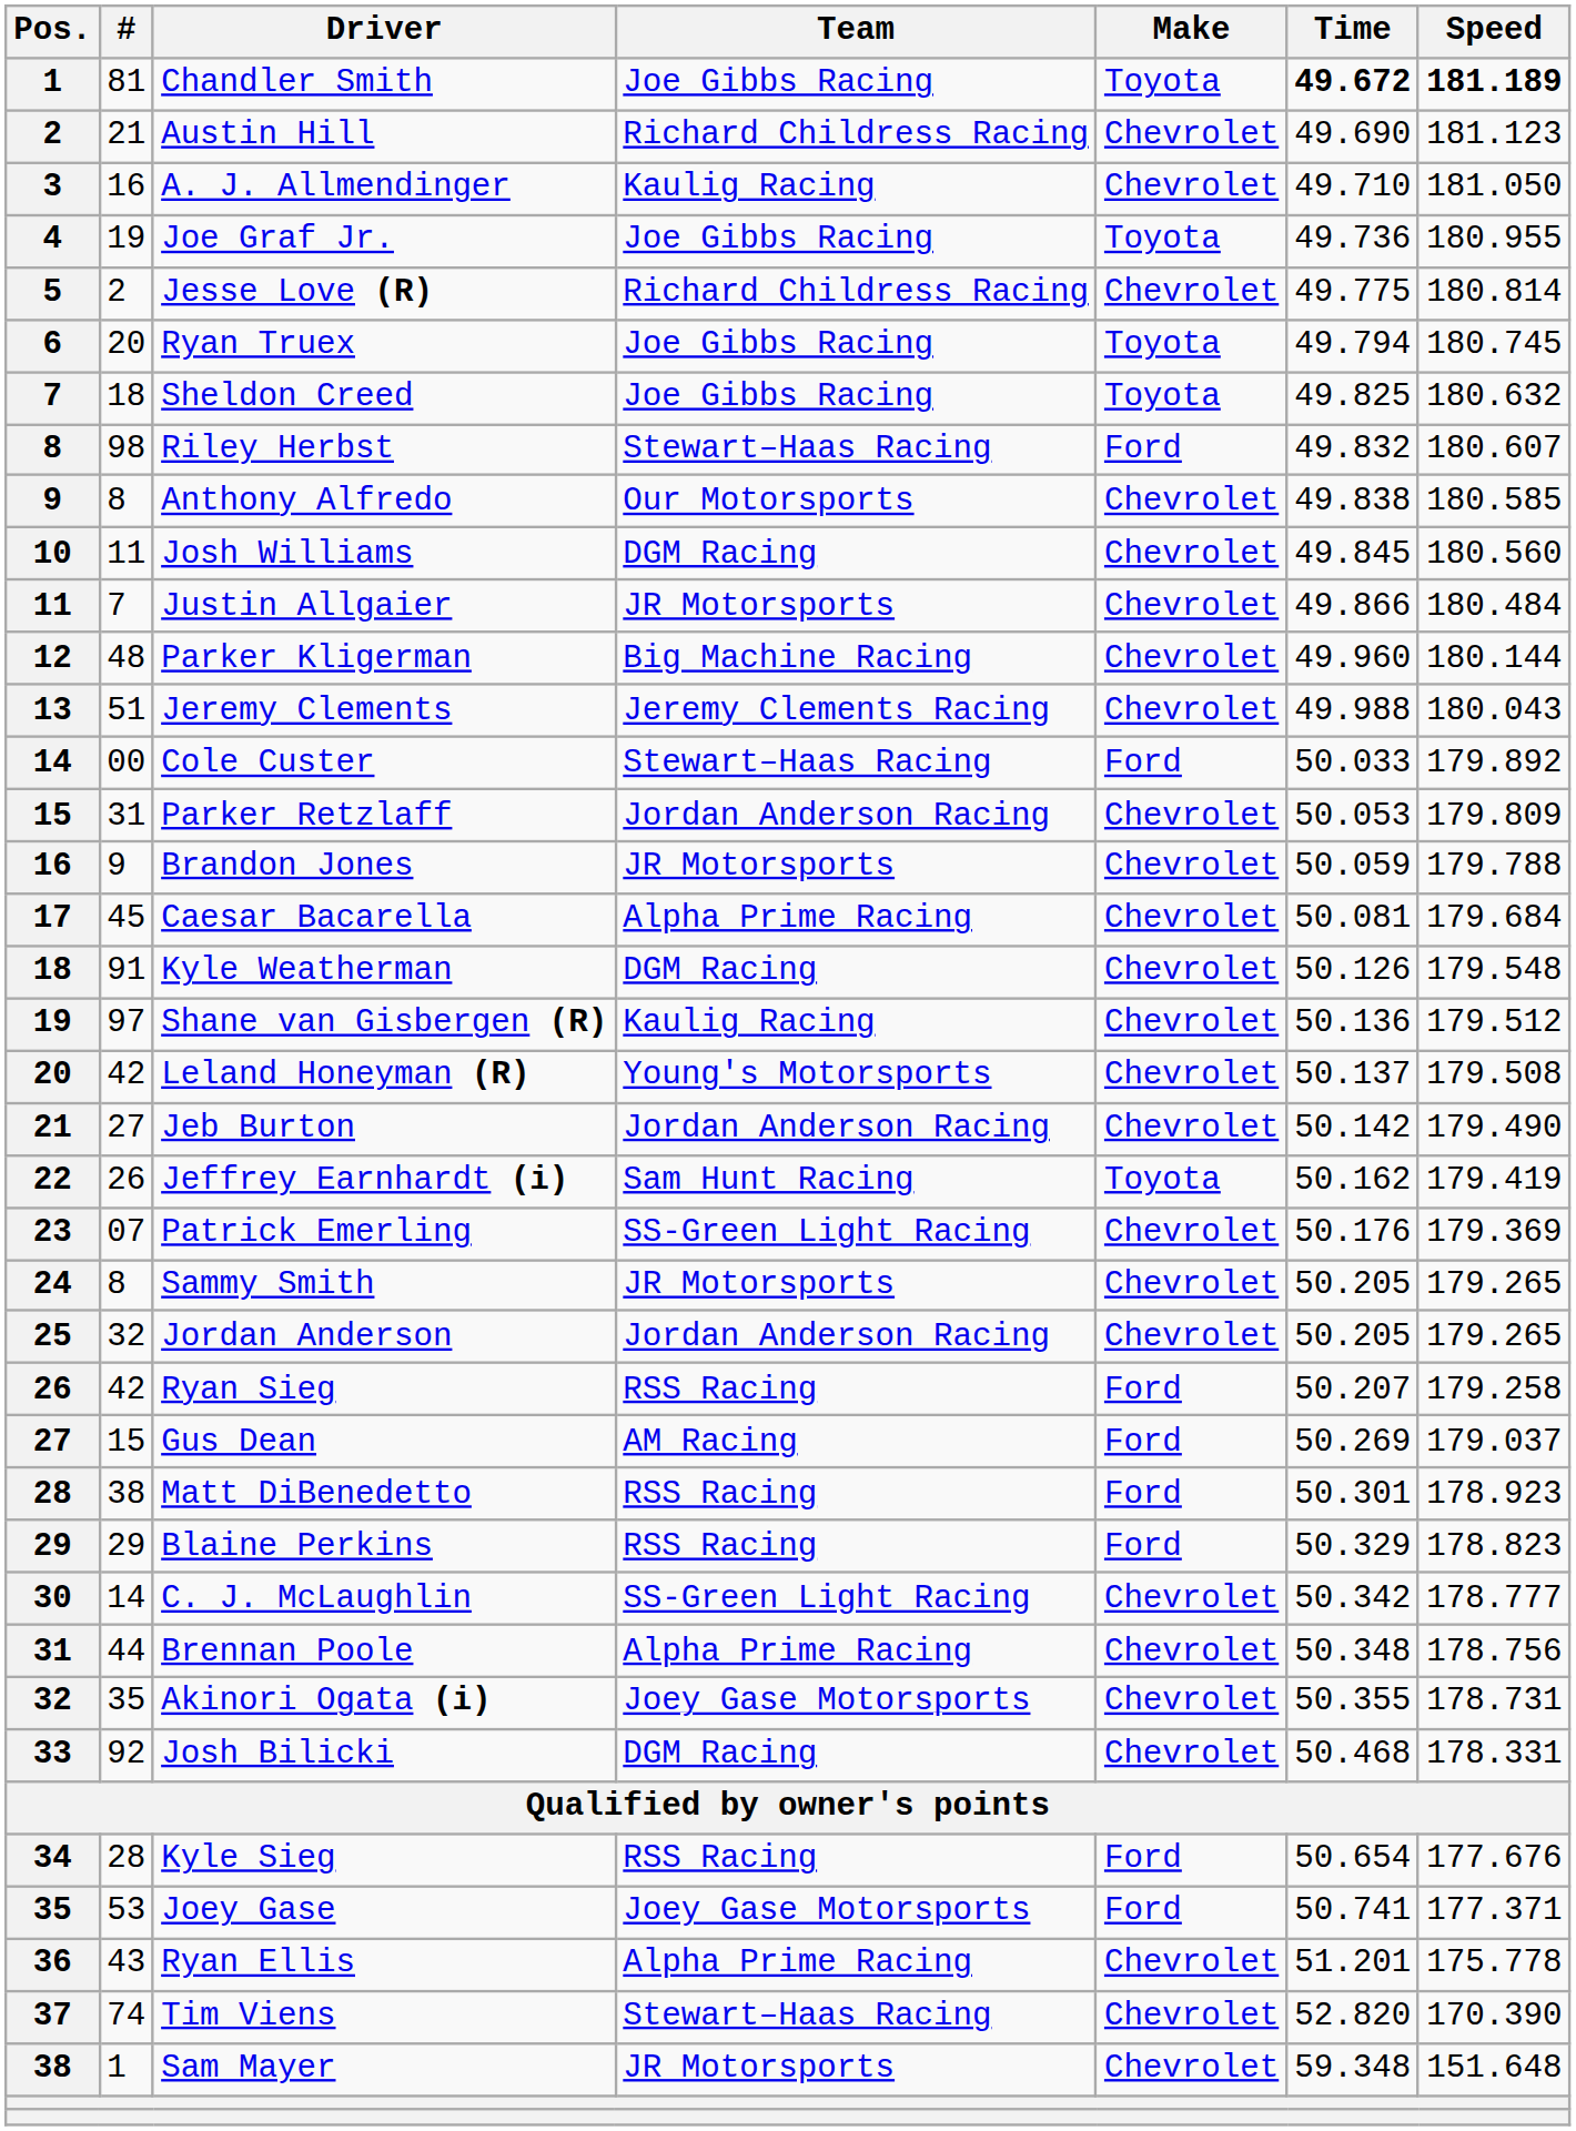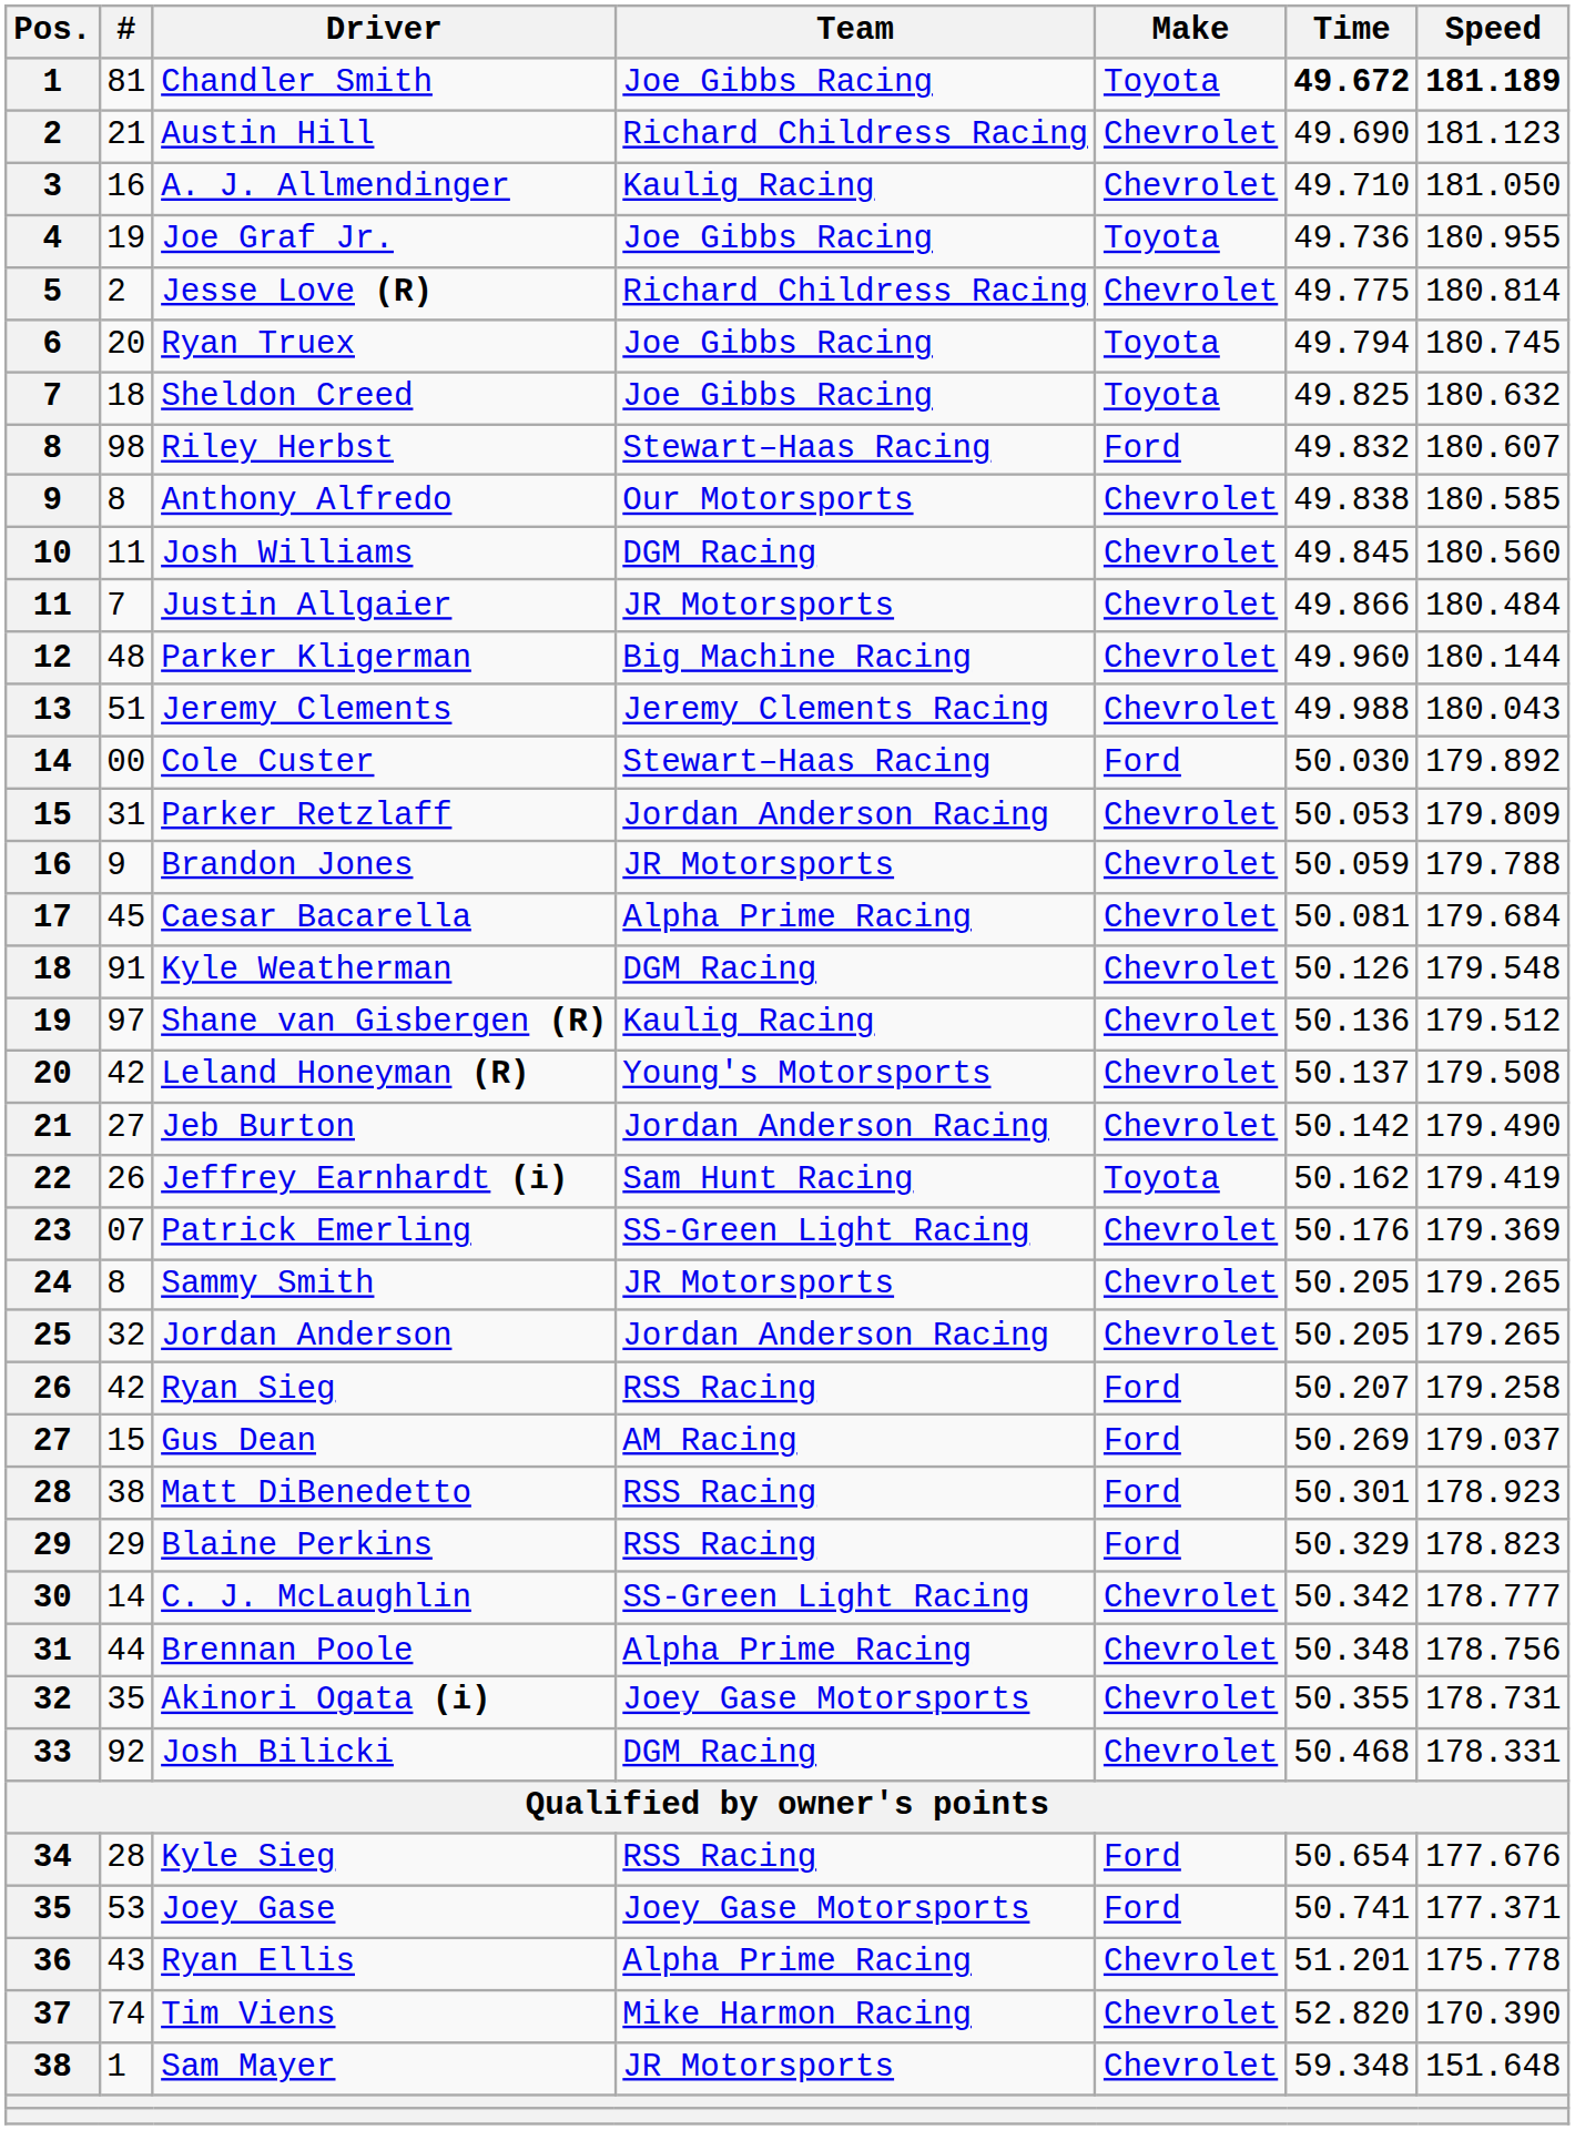Cole Custer | Time: 50.033 -> 50.030
Tim Viens | Team: Stewart–Haas Racing -> Mike Harmon Racing
